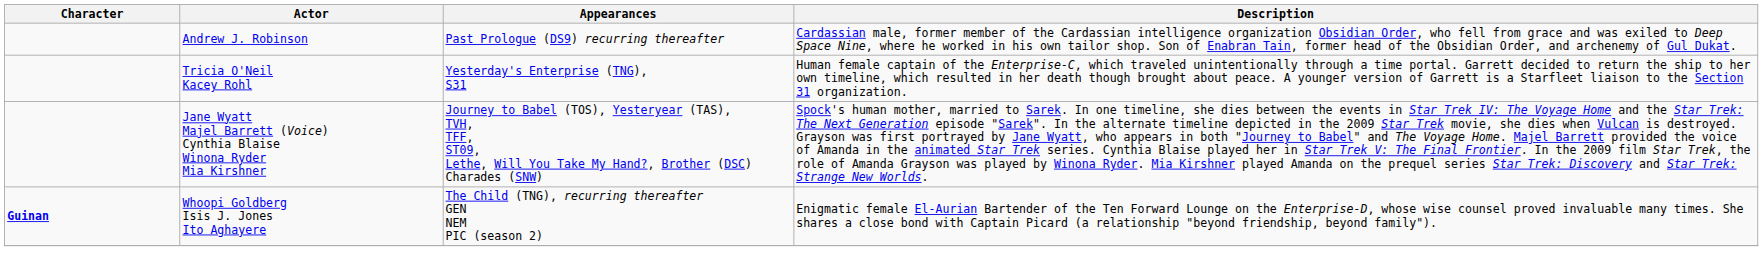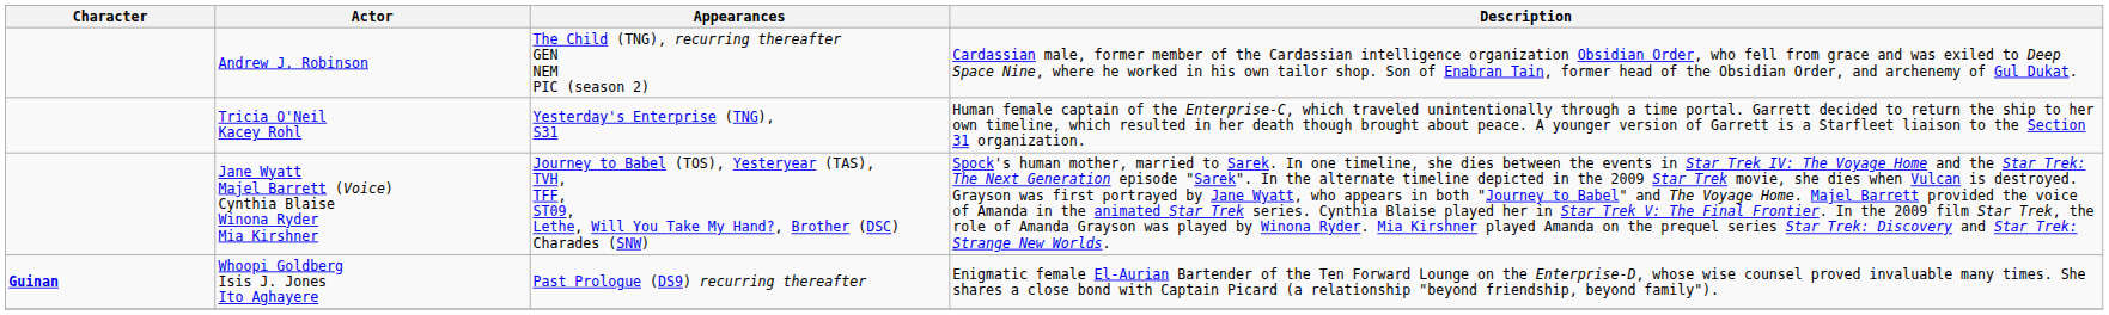Andrew J. Robinson | Appearances: Past Prologue (DS9) recurring thereafter -> The Child (TNG), recurring thereafter GEN NEM PIC (season 2)
Whoopi Goldberg Isis J. Jones Ito Aghayere | Appearances: The Child (TNG), recurring thereafter GEN NEM PIC (season 2) -> Past Prologue (DS9) recurring thereafter
